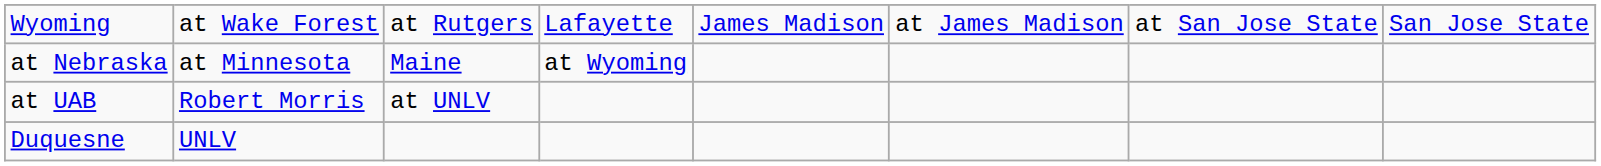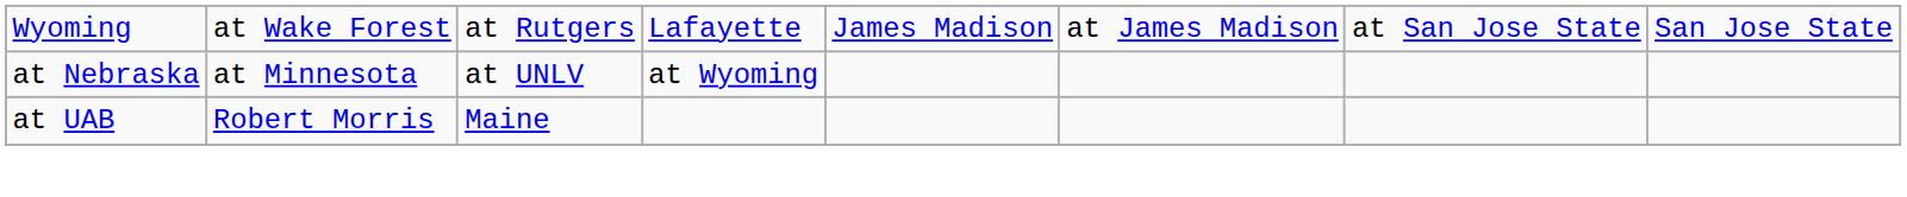at Nebraska | column 3: Maine -> at UNLV
at UAB | column 3: at UNLV -> Maine
- row: Duquesne | UNLV
